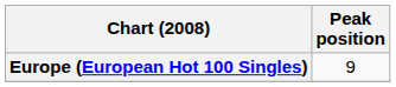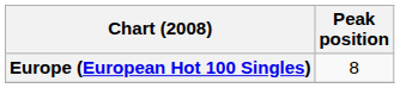Europe (European Hot 100 Singles) | Peak position: 9 -> 8
